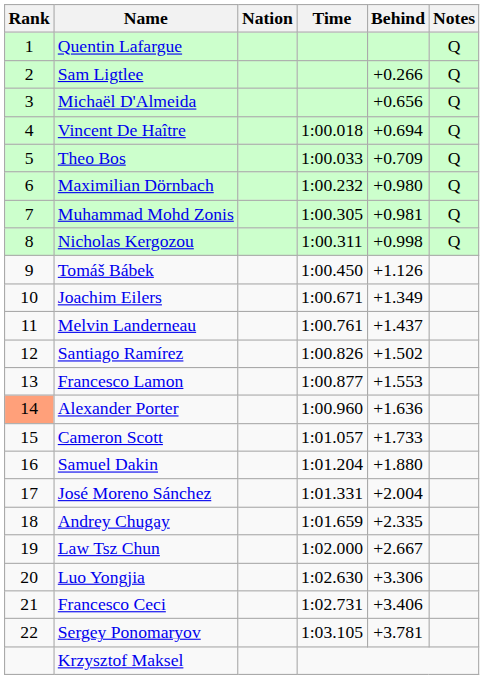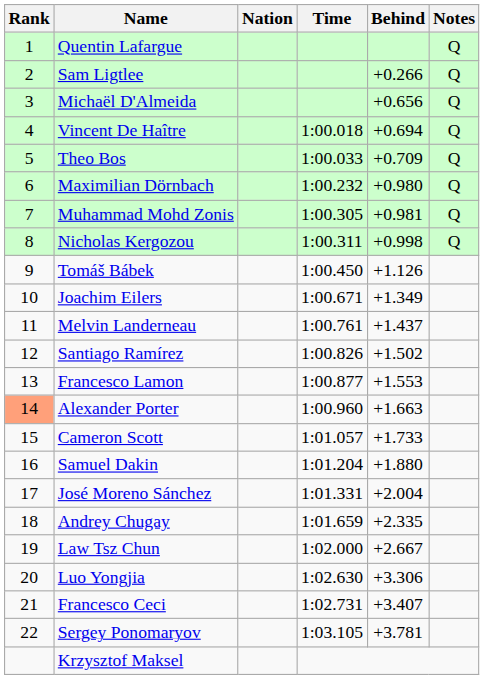Alexander Porter | Behind: +1.636 -> +1.663
Francesco Ceci | Behind: +3.406 -> +3.407
